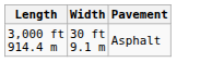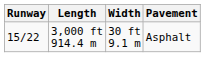+ column: Runway | 15/22
